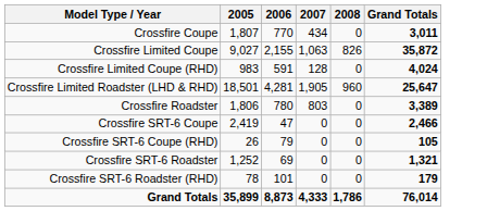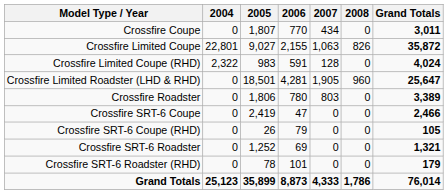+ column: 2004 | 0 | 22,801 | 2,322 | 0 | 0 | 0 | 0 | 0 | 0 | 25,123
